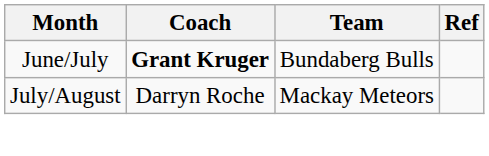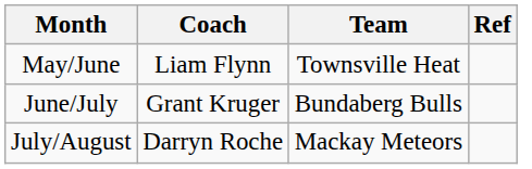+ row: May/June | Liam Flynn | Townsville Heat
June/July | Coach: bold -> normal
